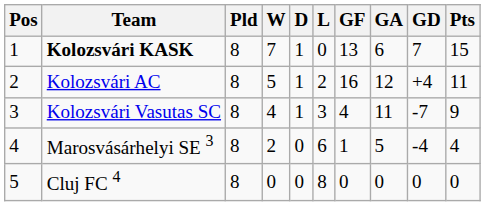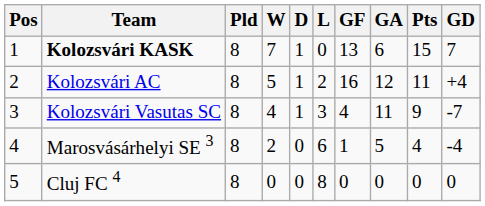columns swapped: GD <-> Pts
